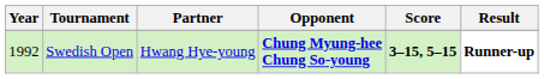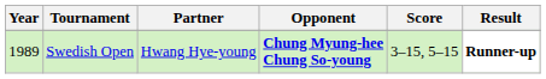Swedish Open | Year: 1992 -> 1989
Swedish Open | Score: bold -> normal
